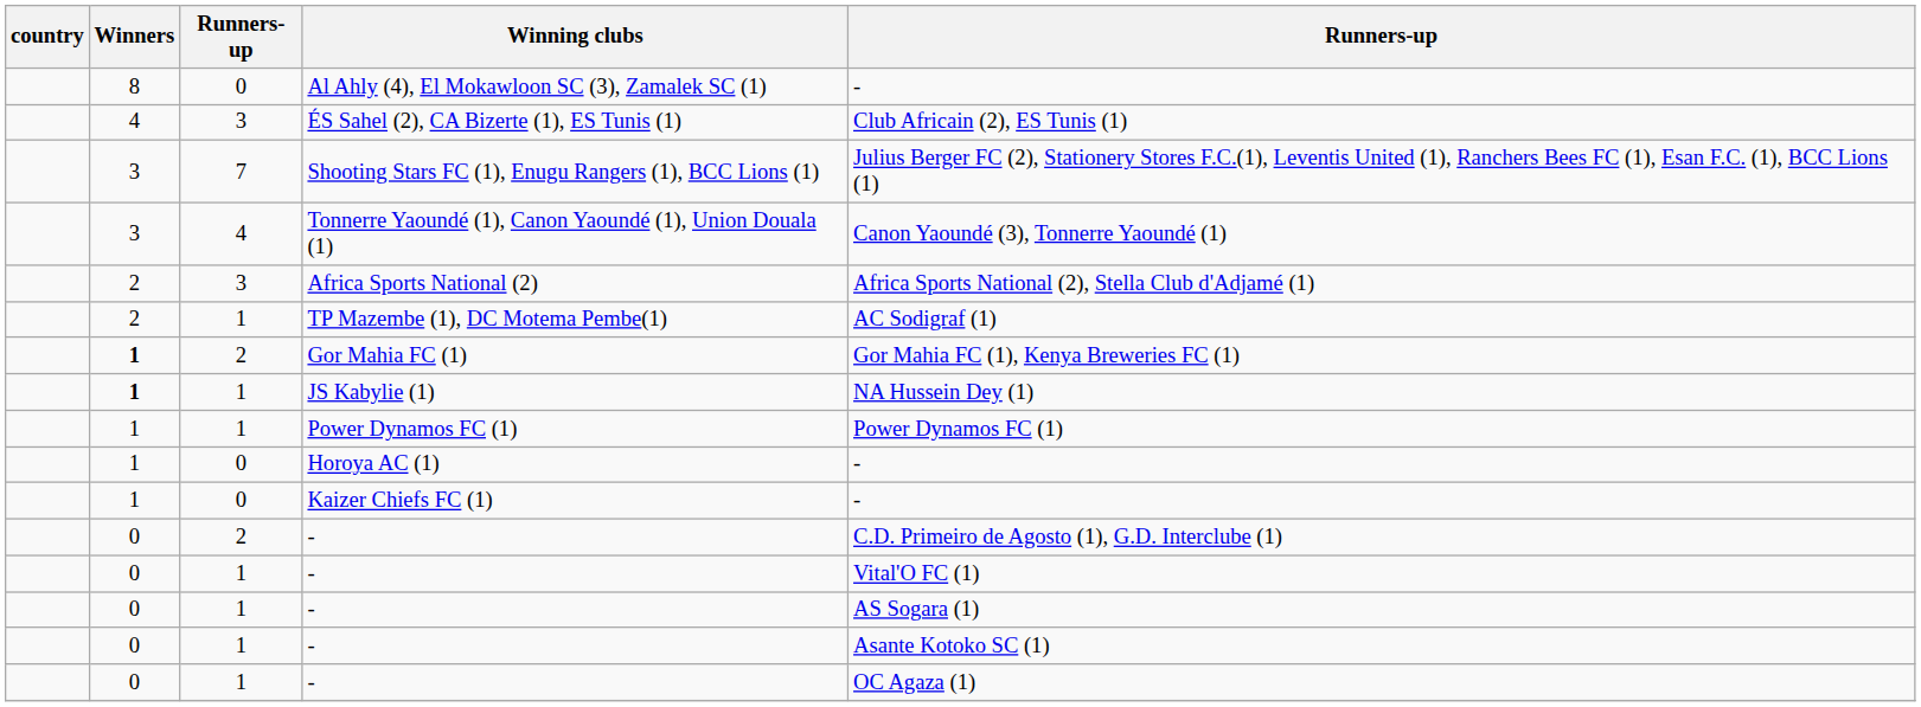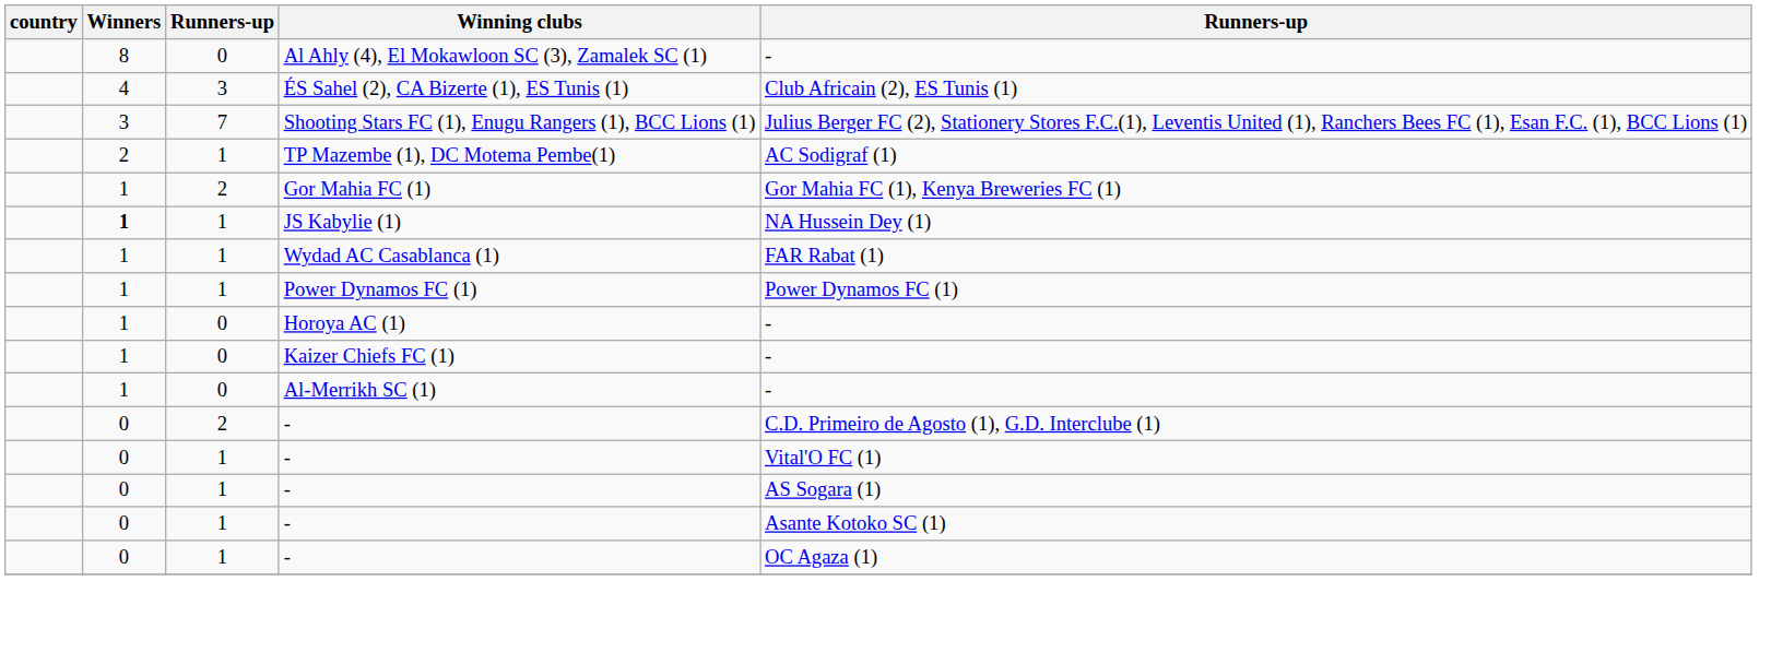- row: 3 | 4 | Tonnerre Yaoundé (1), Canon Yaoundé (1), Union Douala (1) | Canon Yaoundé (3), Tonnerre Yaoundé (1)
- row: 2 | 3 | Africa Sports National (2) | Africa Sports National (2), Stella Club d'Adjamé (1)
Gor Mahia FC (1) | Winners: bold -> normal
+ row: 1 | 1 | Wydad AC Casablanca (1) | FAR Rabat (1)
+ row: 1 | 0 | Al-Merrikh SC (1) | -
